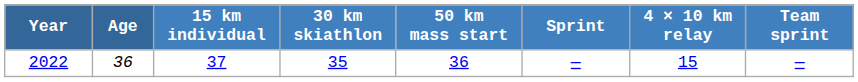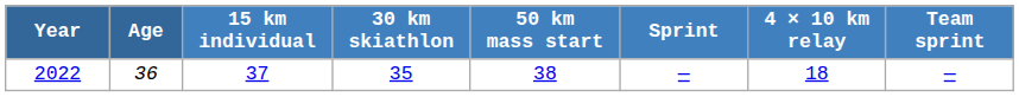2022 | 50 km mass start: 36 -> 38
2022 | 4 × 10 km relay: 15 -> 18
